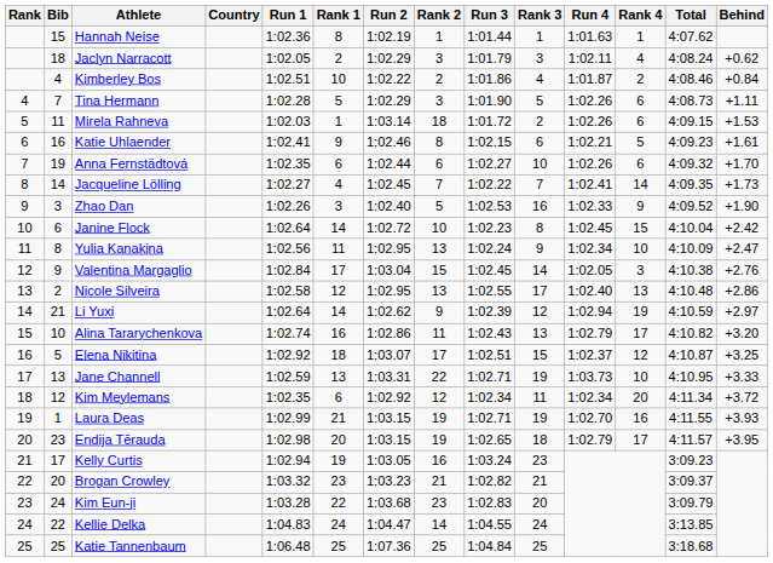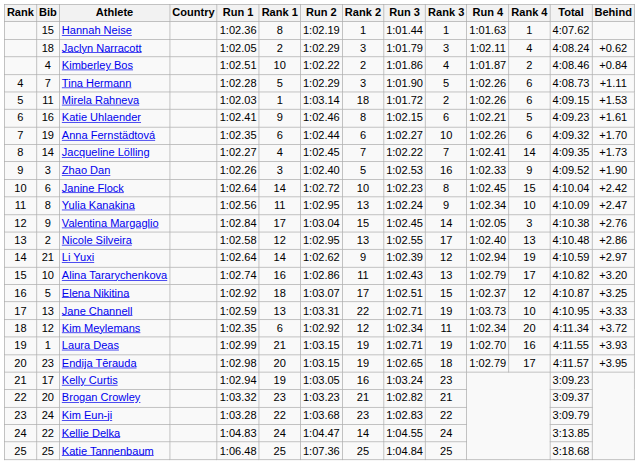Kim Eun-ji | Rank 3: 20 -> 22
